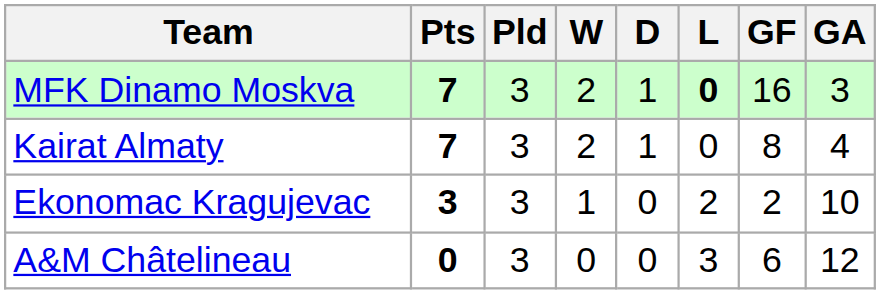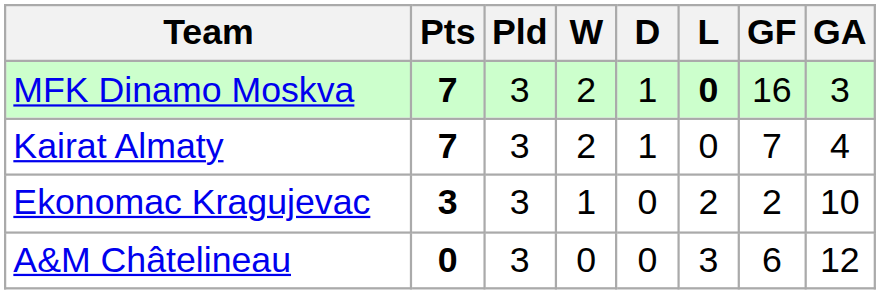Kairat Almaty | GF: 8 -> 7
